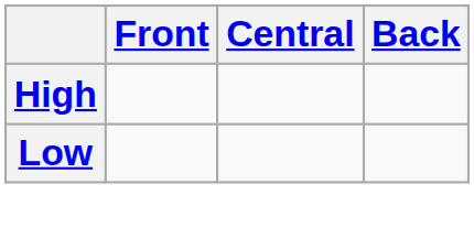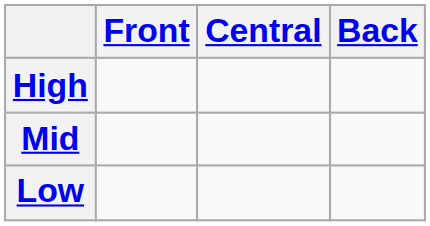+ row: Mid
